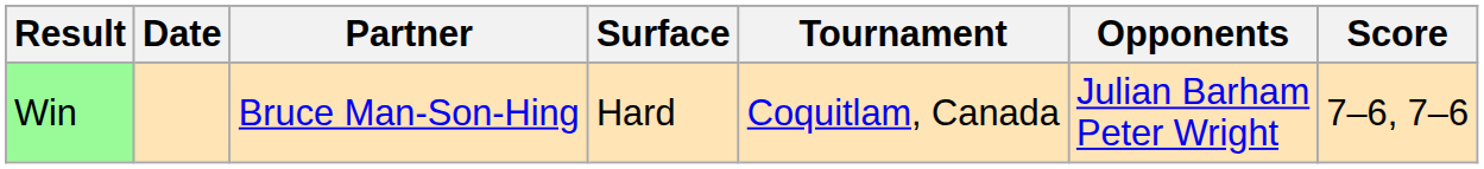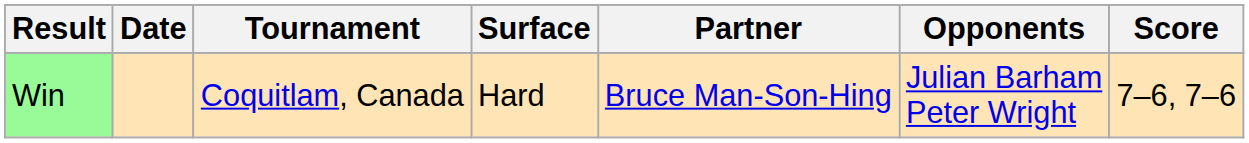columns swapped: Tournament <-> Partner
